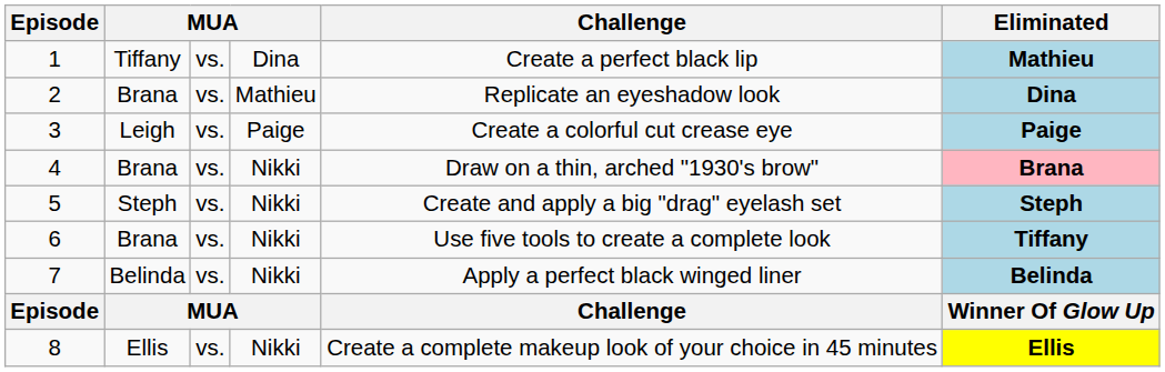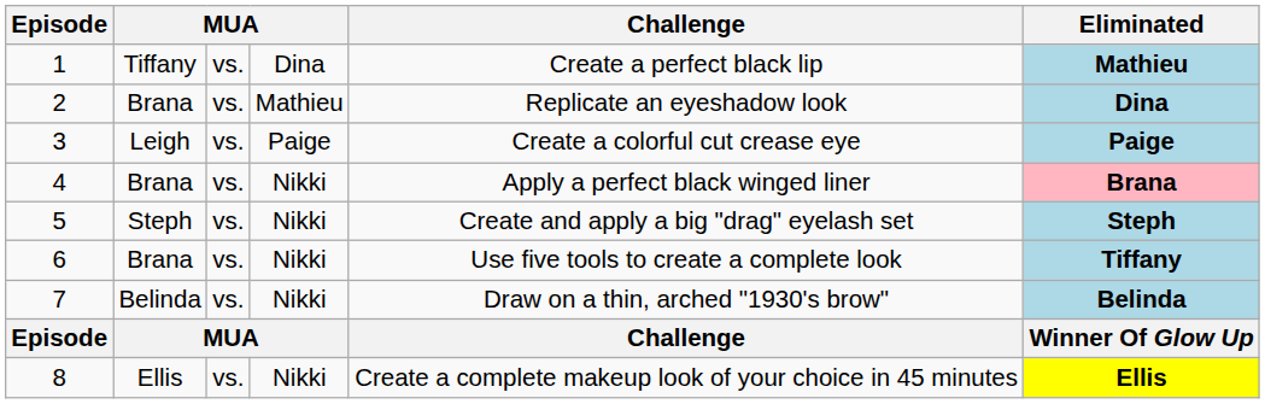4 | Challenge: Draw on a thin, arched "1930's brow" -> Apply a perfect black winged liner
7 | Challenge: Apply a perfect black winged liner -> Draw on a thin, arched "1930's brow"
